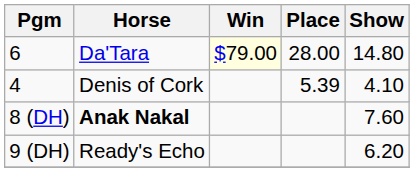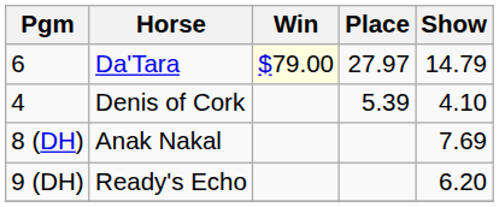6 | Place: 28.00 -> 27.97
6 | Show: 14.80 -> 14.79
8 (DH) | Horse: bold -> normal
8 (DH) | Show: 7.60 -> 7.69
